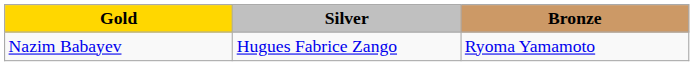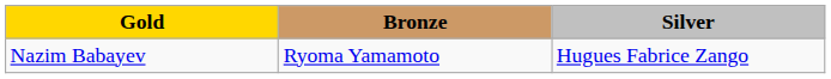columns swapped: Silver <-> Bronze
